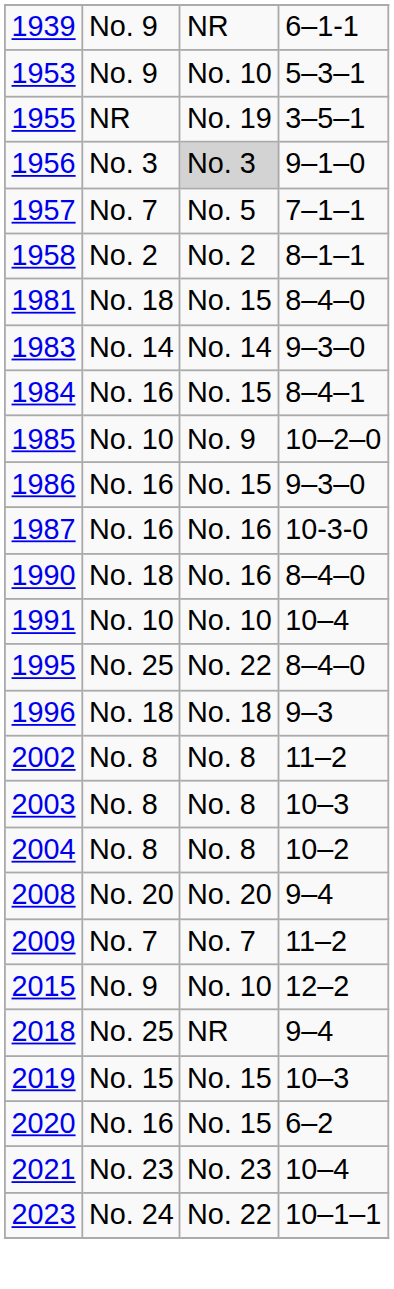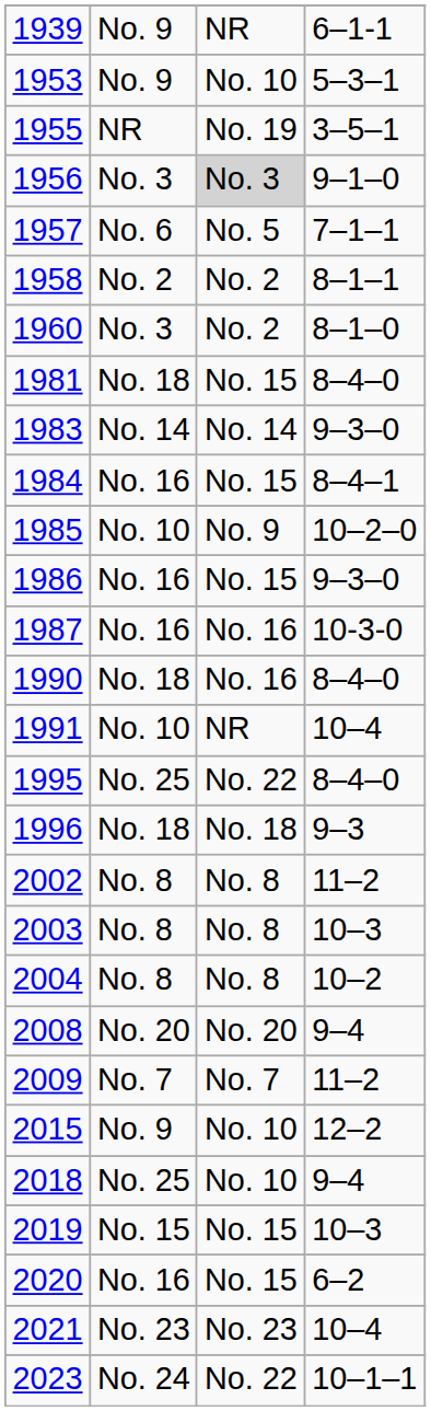1957 | column 2: No. 7 -> No. 6
+ row: 1960 | No. 3 | No. 2 | 8–1–0
1991 | column 3: No. 10 -> NR
2018 | column 3: NR -> No. 10
